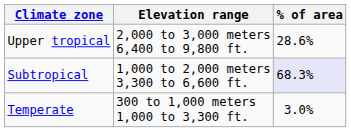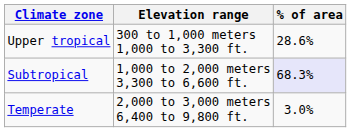Upper tropical | Elevation range: 2,000 to 3,000 meters 6,400 to 9,800 ft. -> 300 to 1,000 meters 1,000 to 3,300 ft.
Temperate | Elevation range: 300 to 1,000 meters 1,000 to 3,300 ft. -> 2,000 to 3,000 meters 6,400 to 9,800 ft.
